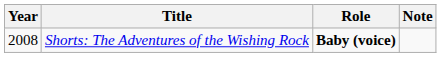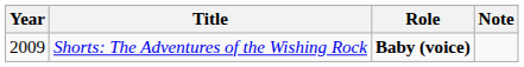Shorts: The Adventures of the Wishing Rock | Year: 2008 -> 2009
